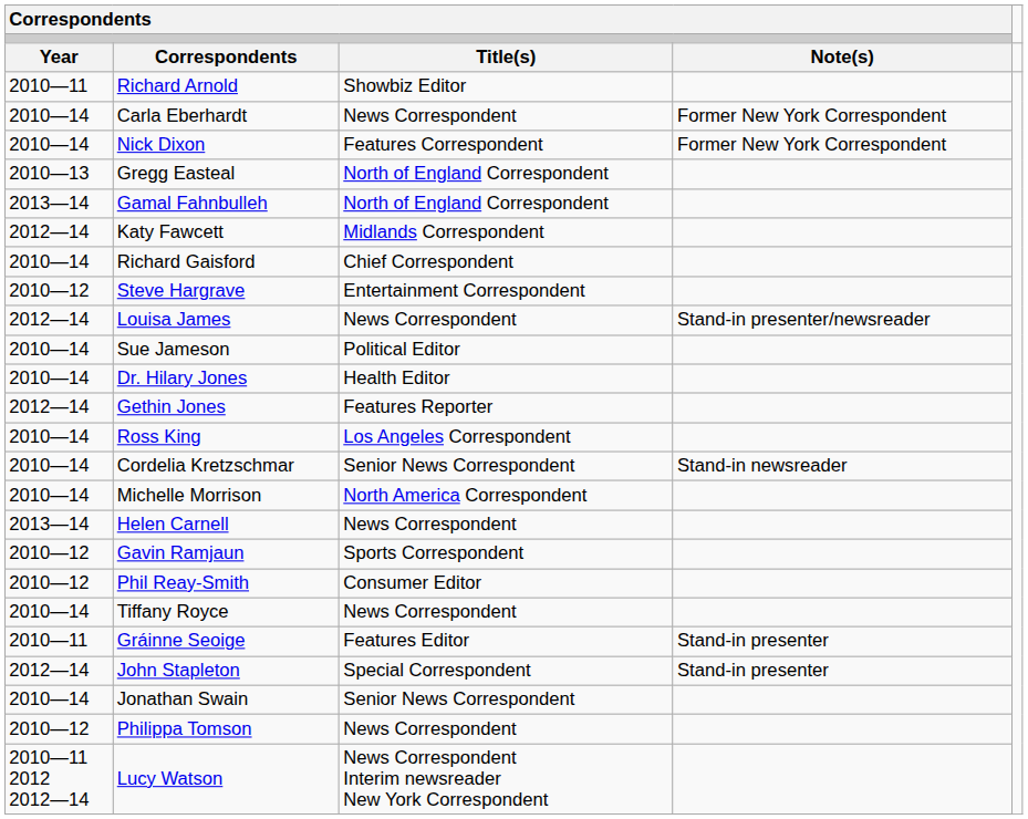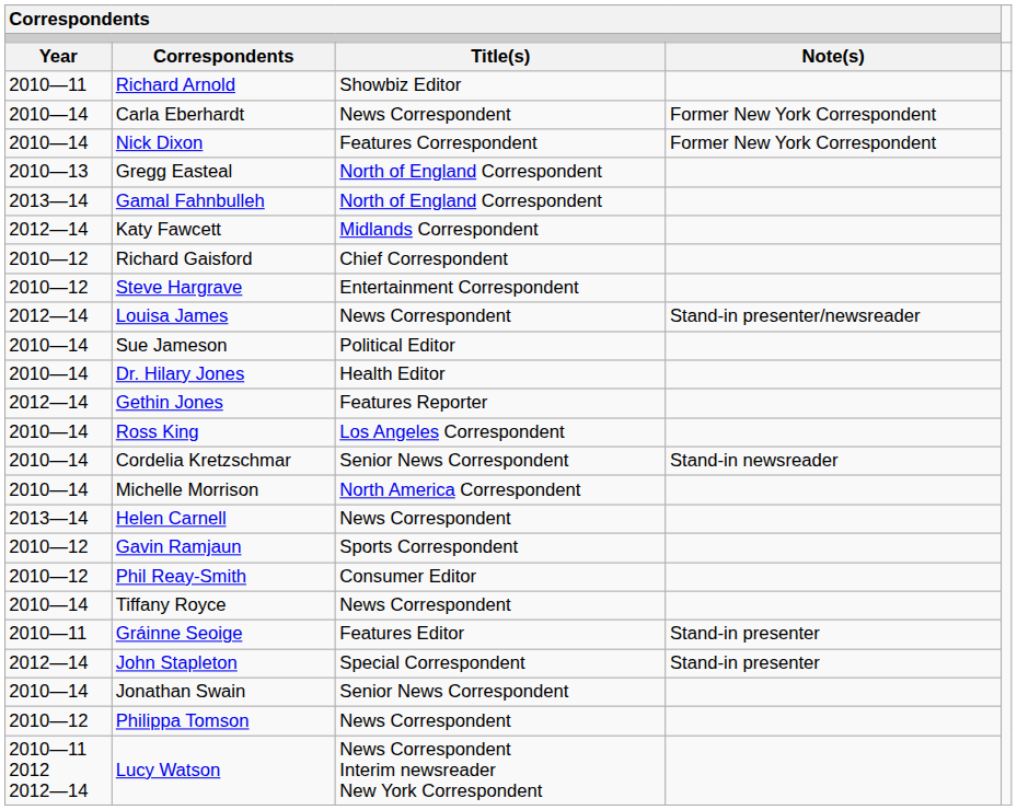Richard Gaisford | column 1: 2010—14 -> 2010—12
